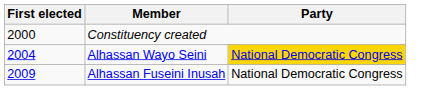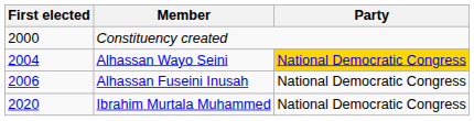Alhassan Fuseini Inusah | First elected: 2009 -> 2006
+ row: 2020 | Ibrahim Murtala Muhammed | National Democratic Congress
